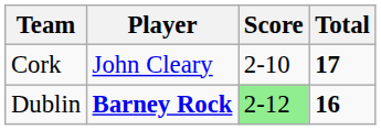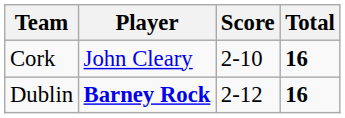Cork | Total: 17 -> 16
Dublin | Score: lightgreen background -> no background
